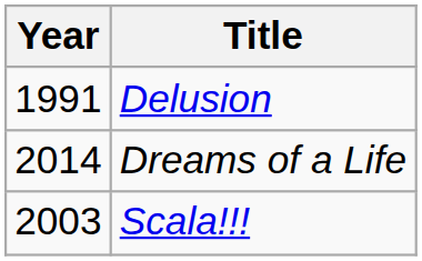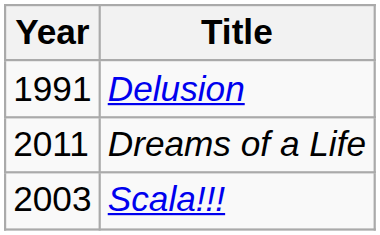Dreams of a Life | Year: 2014 -> 2011
